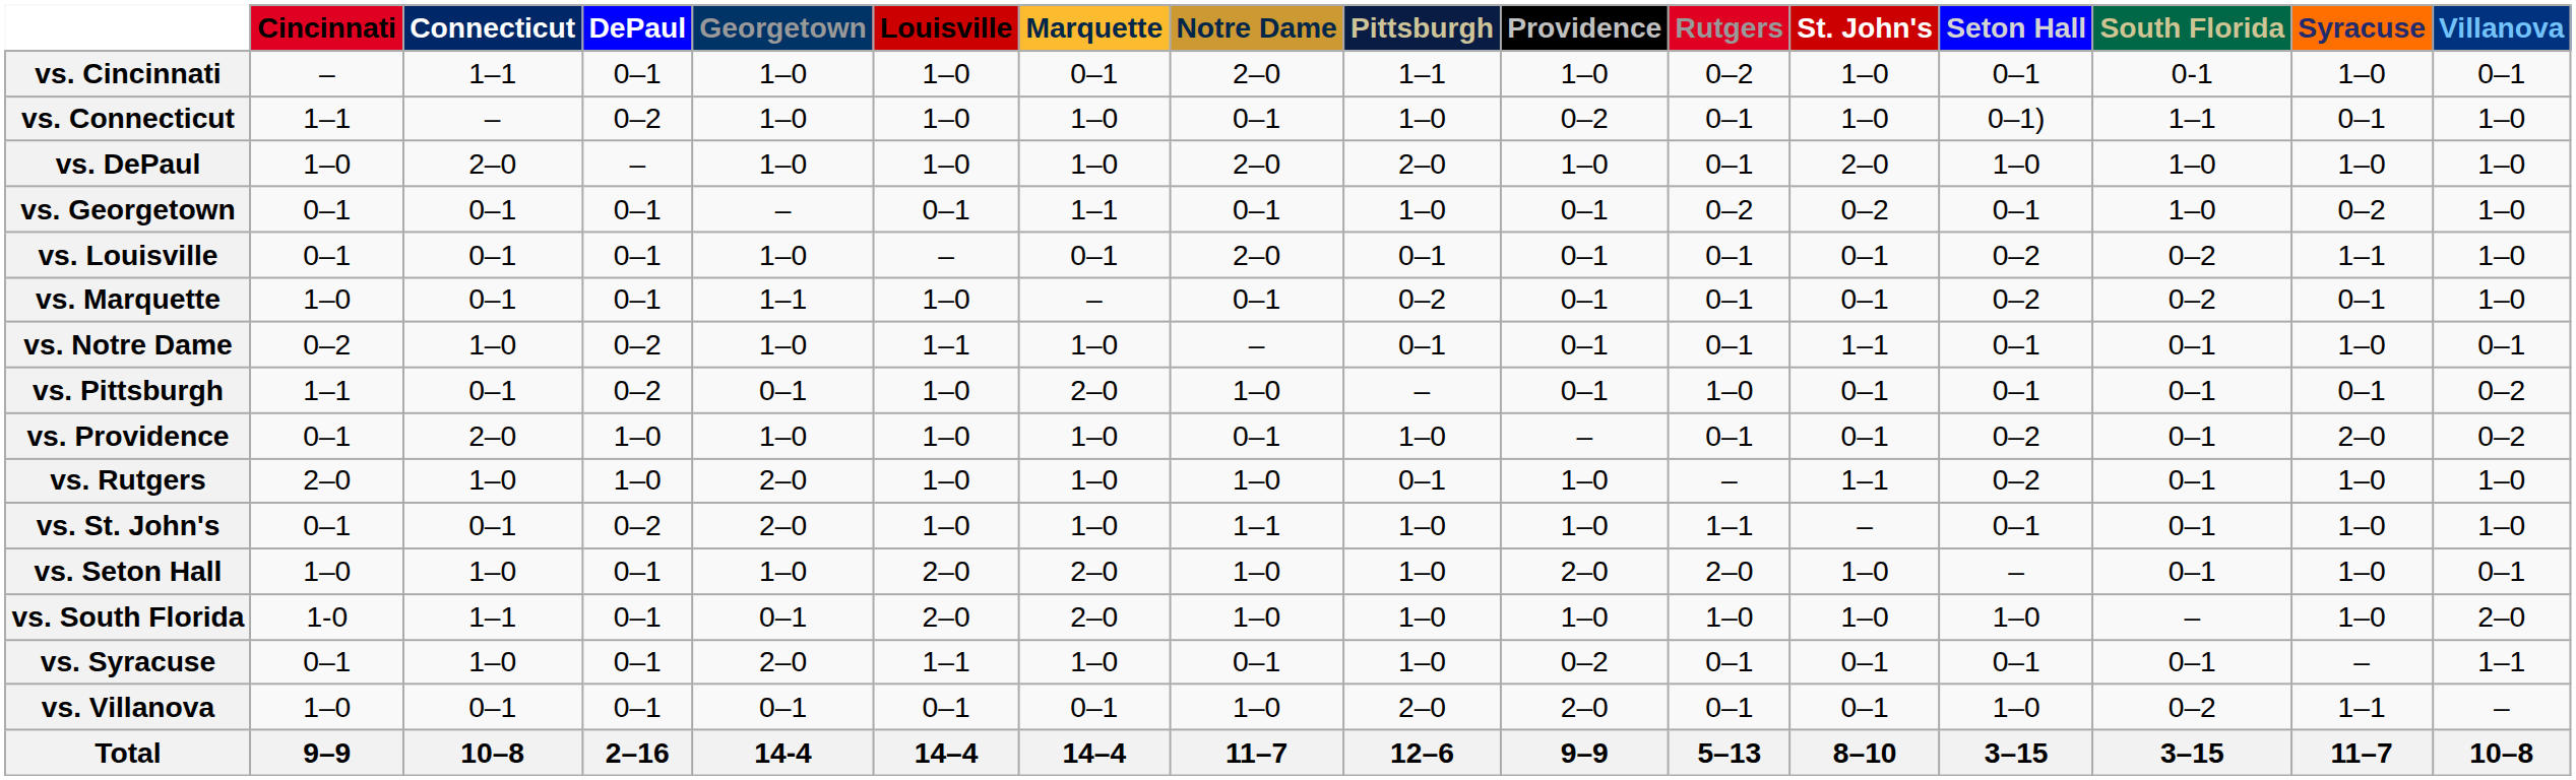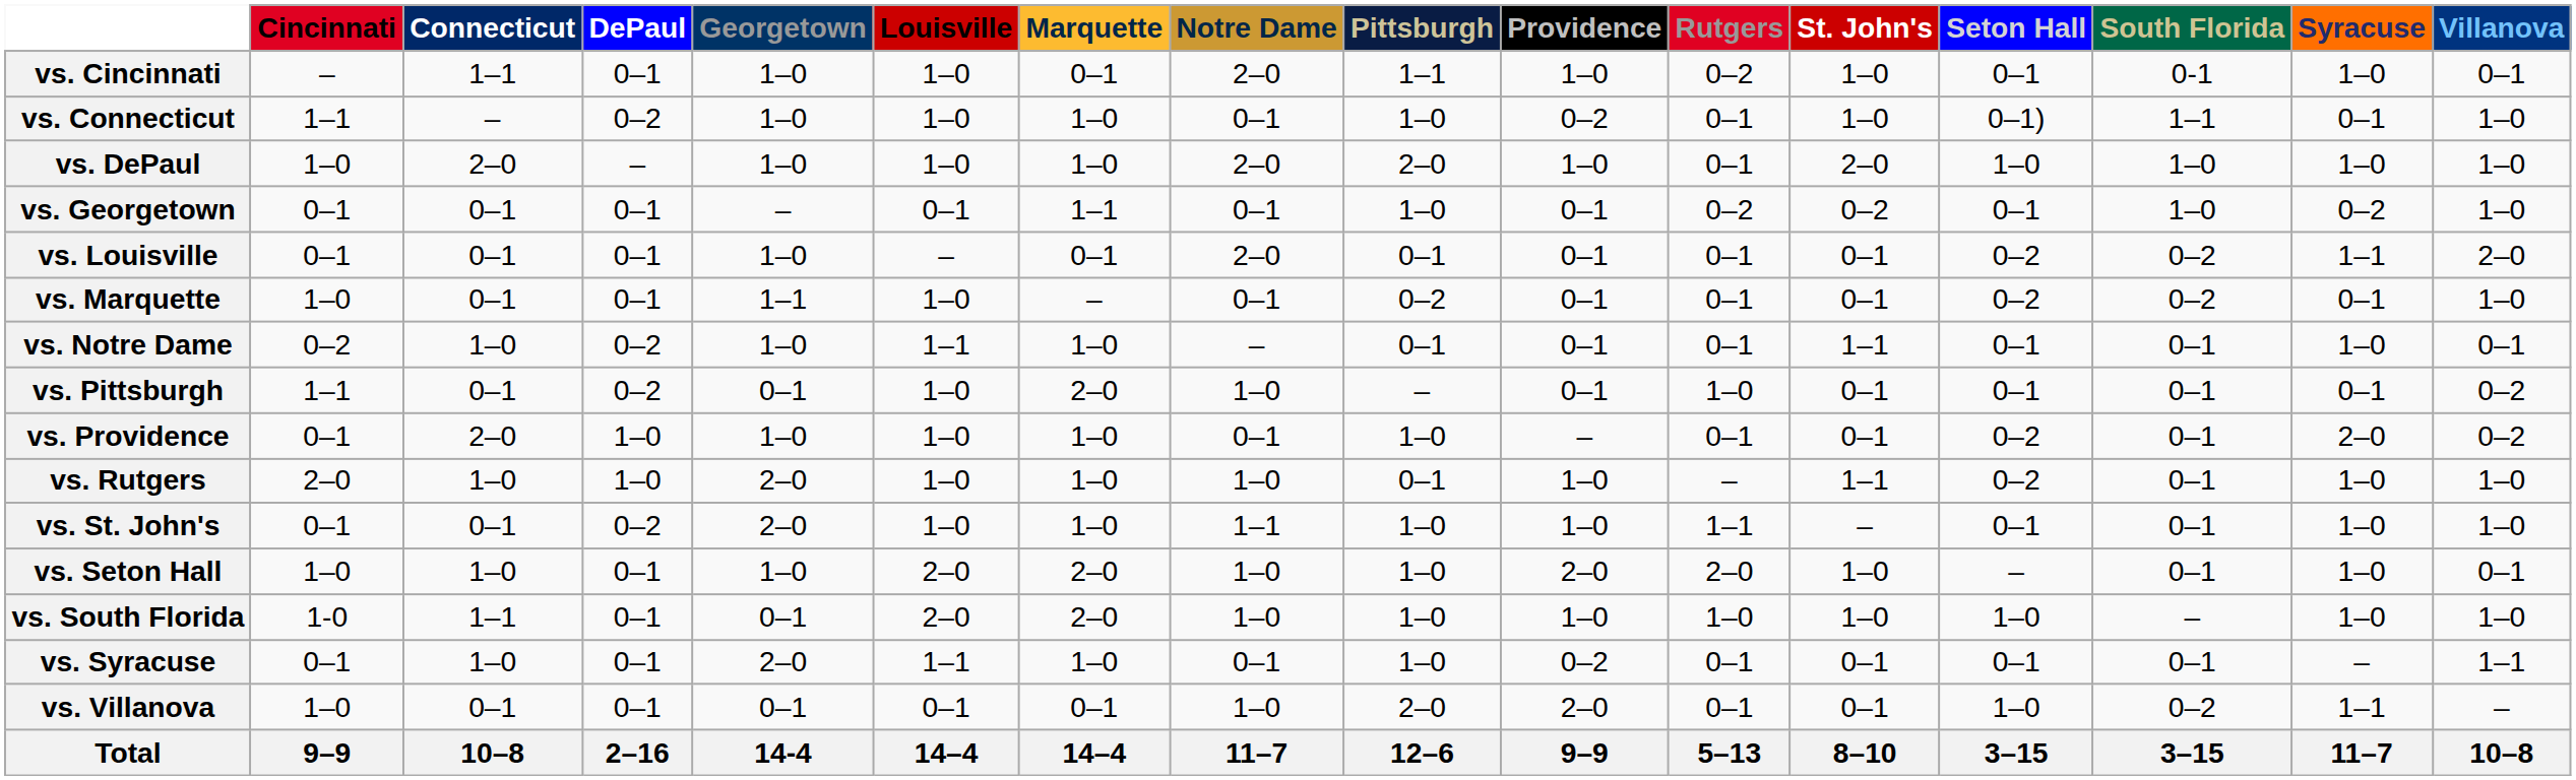vs. Louisville | Villanova: 1–0 -> 2–0
vs. South Florida | Villanova: 2–0 -> 1–0
